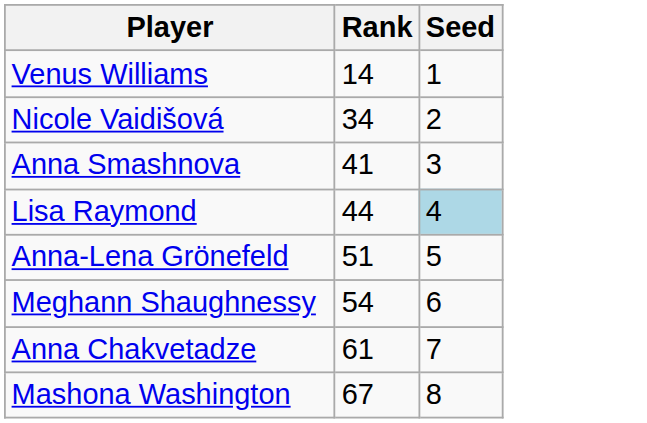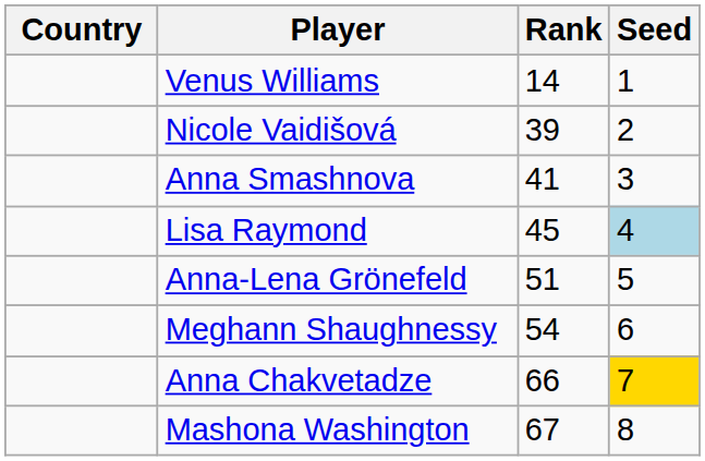+ column: Country
Nicole Vaidišová | Rank: 34 -> 39
Lisa Raymond | Rank: 44 -> 45
Anna Chakvetadze | Rank: 61 -> 66
Anna Chakvetadze | Seed: no background -> gold background
